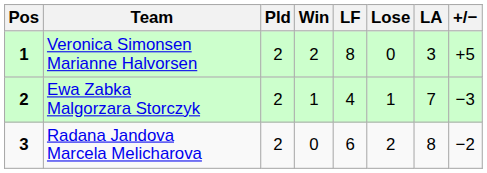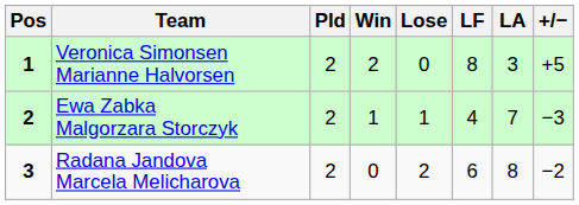columns swapped: Lose <-> LF
